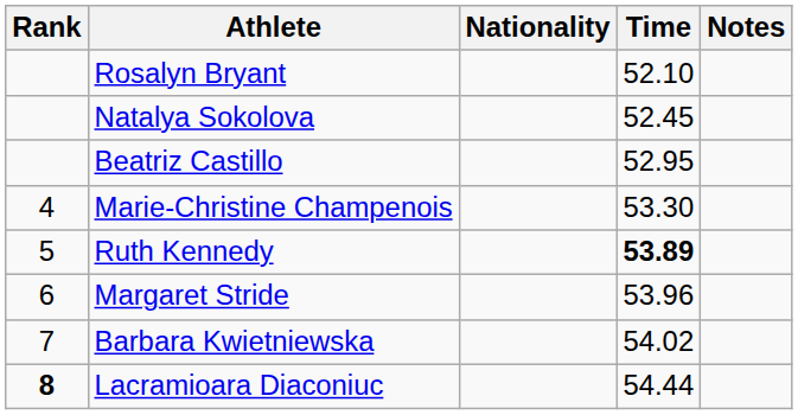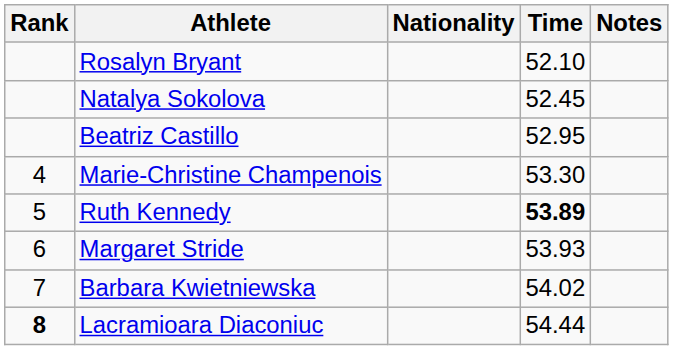Margaret Stride | Time: 53.96 -> 53.93
